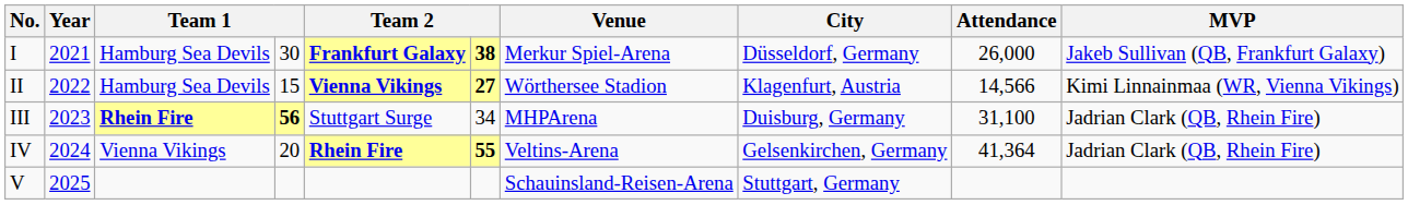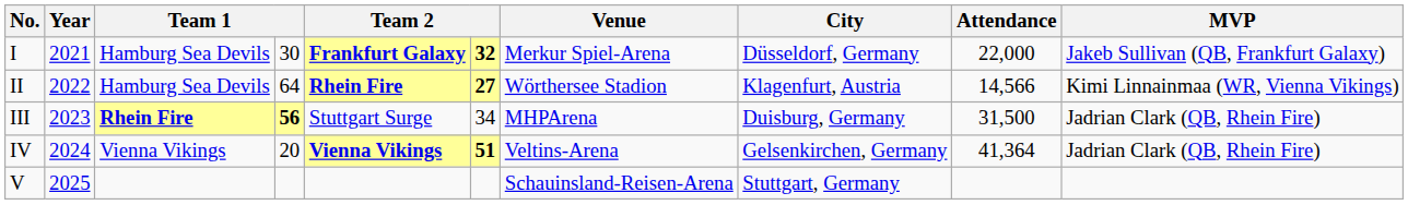I | column 6: 38 -> 32
I | Attendance: 26,000 -> 22,000
II | column 4: 15 -> 64
II | column 5: Vienna Vikings -> Rhein Fire
III | Attendance: 31,100 -> 31,500
IV | column 5: Rhein Fire -> Vienna Vikings
IV | column 6: 55 -> 51
